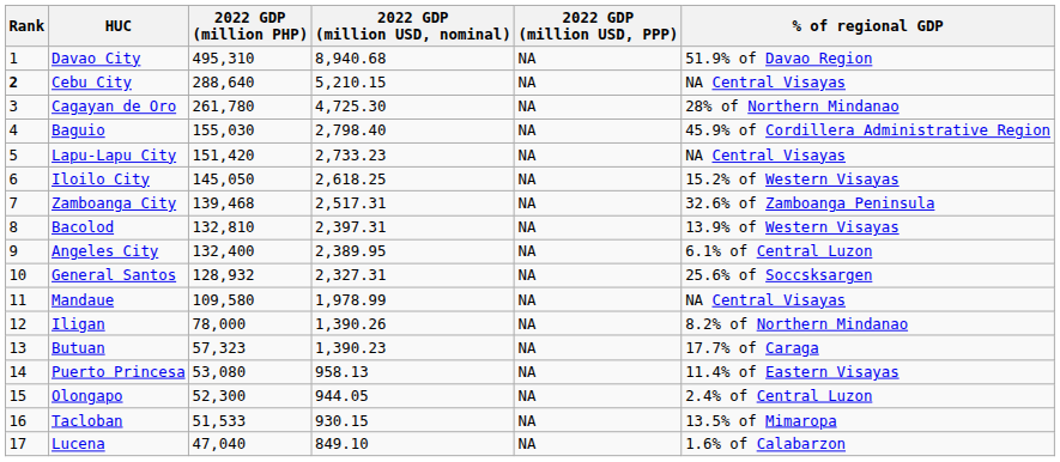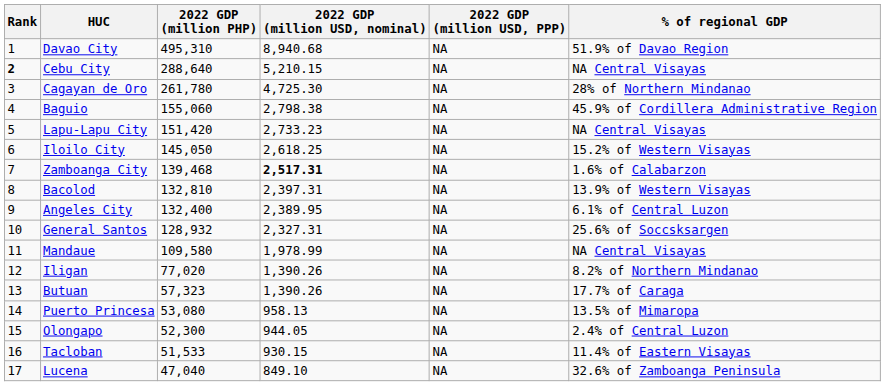Baguio | 2022 GDP (million PHP): 155,030 -> 155,060
Baguio | 2022 GDP (million USD, nominal): 2,798.40 -> 2,798.38
Zamboanga City | 2022 GDP (million USD, nominal): normal -> bold
Zamboanga City | % of regional GDP: 32.6% of Zamboanga Peninsula -> 1.6% of Calabarzon
Iligan | 2022 GDP (million PHP): 78,000 -> 77,020
Butuan | 2022 GDP (million USD, nominal): 1,390.23 -> 1,390.26
Puerto Princesa | % of regional GDP: 11.4% of Eastern Visayas -> 13.5% of Mimaropa
Tacloban | % of regional GDP: 13.5% of Mimaropa -> 11.4% of Eastern Visayas
Lucena | % of regional GDP: 1.6% of Calabarzon -> 32.6% of Zamboanga Peninsula
